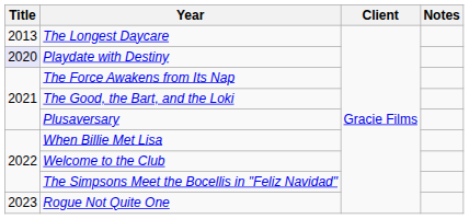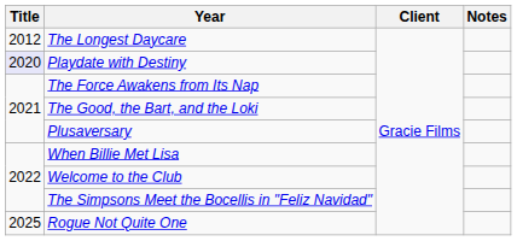The Longest Daycare | Title: 2013 -> 2012
Rogue Not Quite One | Title: 2023 -> 2025
